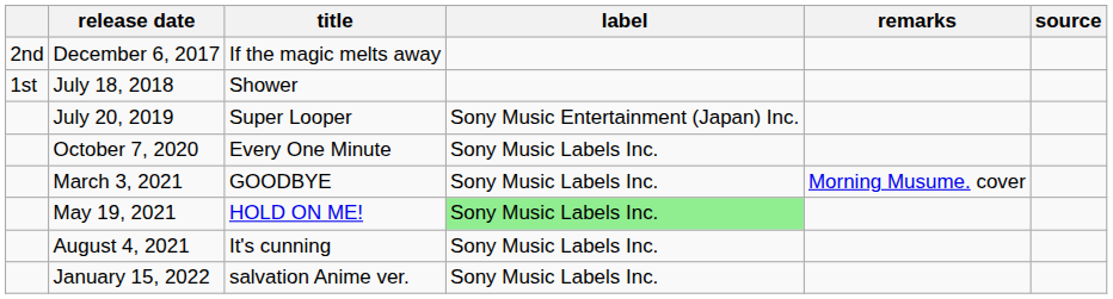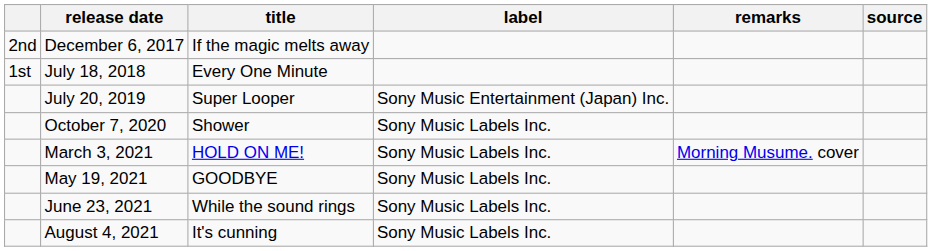July 18, 2018 | title: Shower -> Every One Minute
October 7, 2020 | title: Every One Minute -> Shower
March 3, 2021 | title: GOODBYE -> HOLD ON ME!
May 19, 2021 | title: HOLD ON ME! -> GOODBYE
May 19, 2021 | label: lightgreen background -> no background
+ row: June 23, 2021 | While the sound rings | Sony Music Labels Inc.
- row: January 15, 2022 | salvation Anime ver. | Sony Music Labels Inc.
